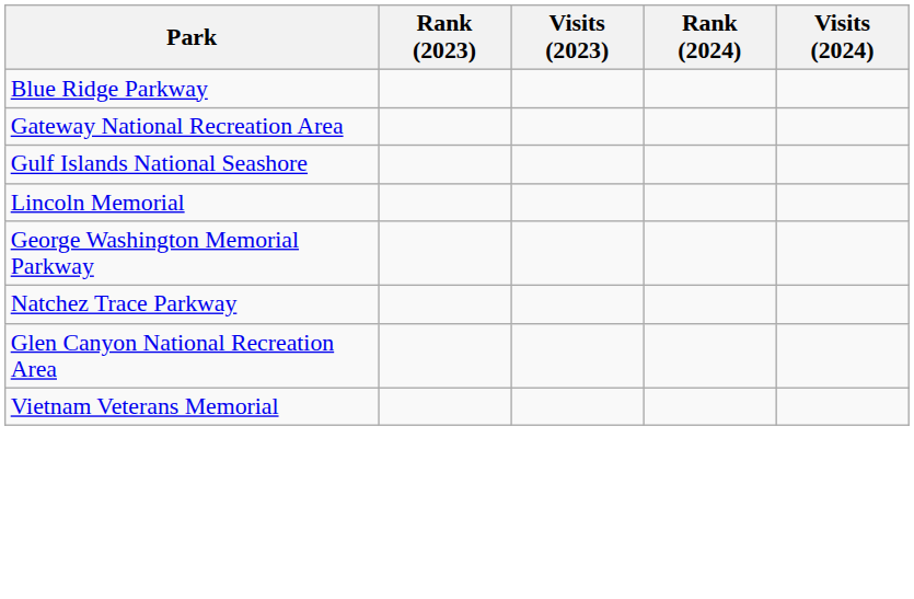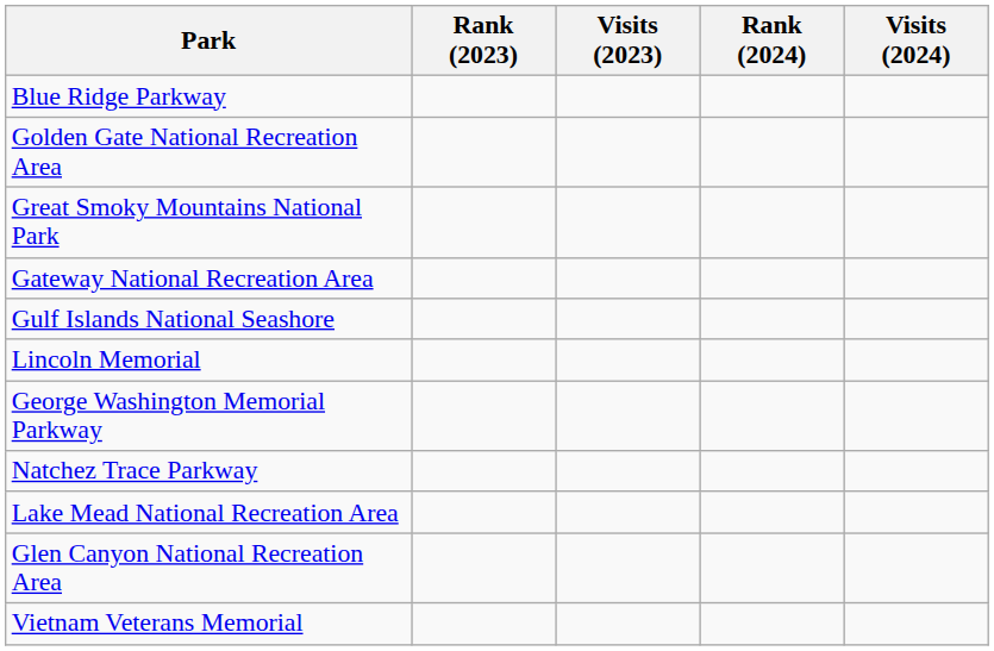+ row: Golden Gate National Recreation Area
+ row: Great Smoky Mountains National Park
+ row: Lake Mead National Recreation Area
